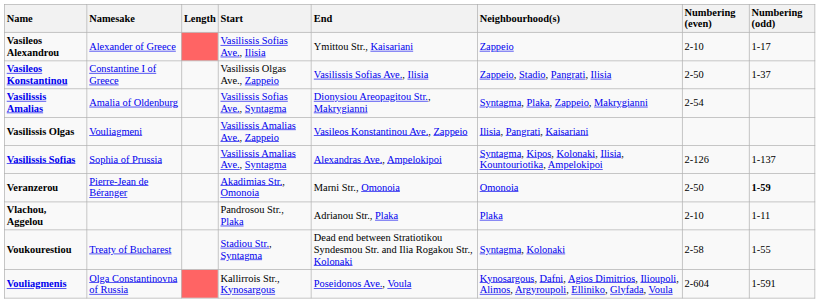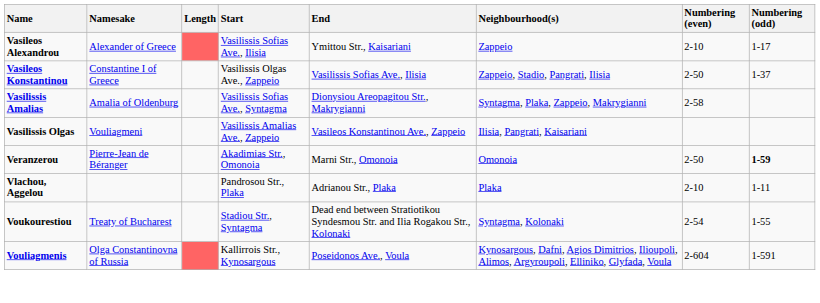Vasilissis Amalias | Numbering (even): 2-54 -> 2-58
- row: Vasilissis Sofias | Sophia of Prussia | Vasilissis Amalias Ave., Syntagma | Alexandras Ave., Ampelokipoi | Syntagma, Kipos, Kolonaki, Ilisia, Kountouriotika, Ampelokipoi | 2-126 | 1-137
Voukourestiou | Numbering (even): 2-58 -> 2-54
